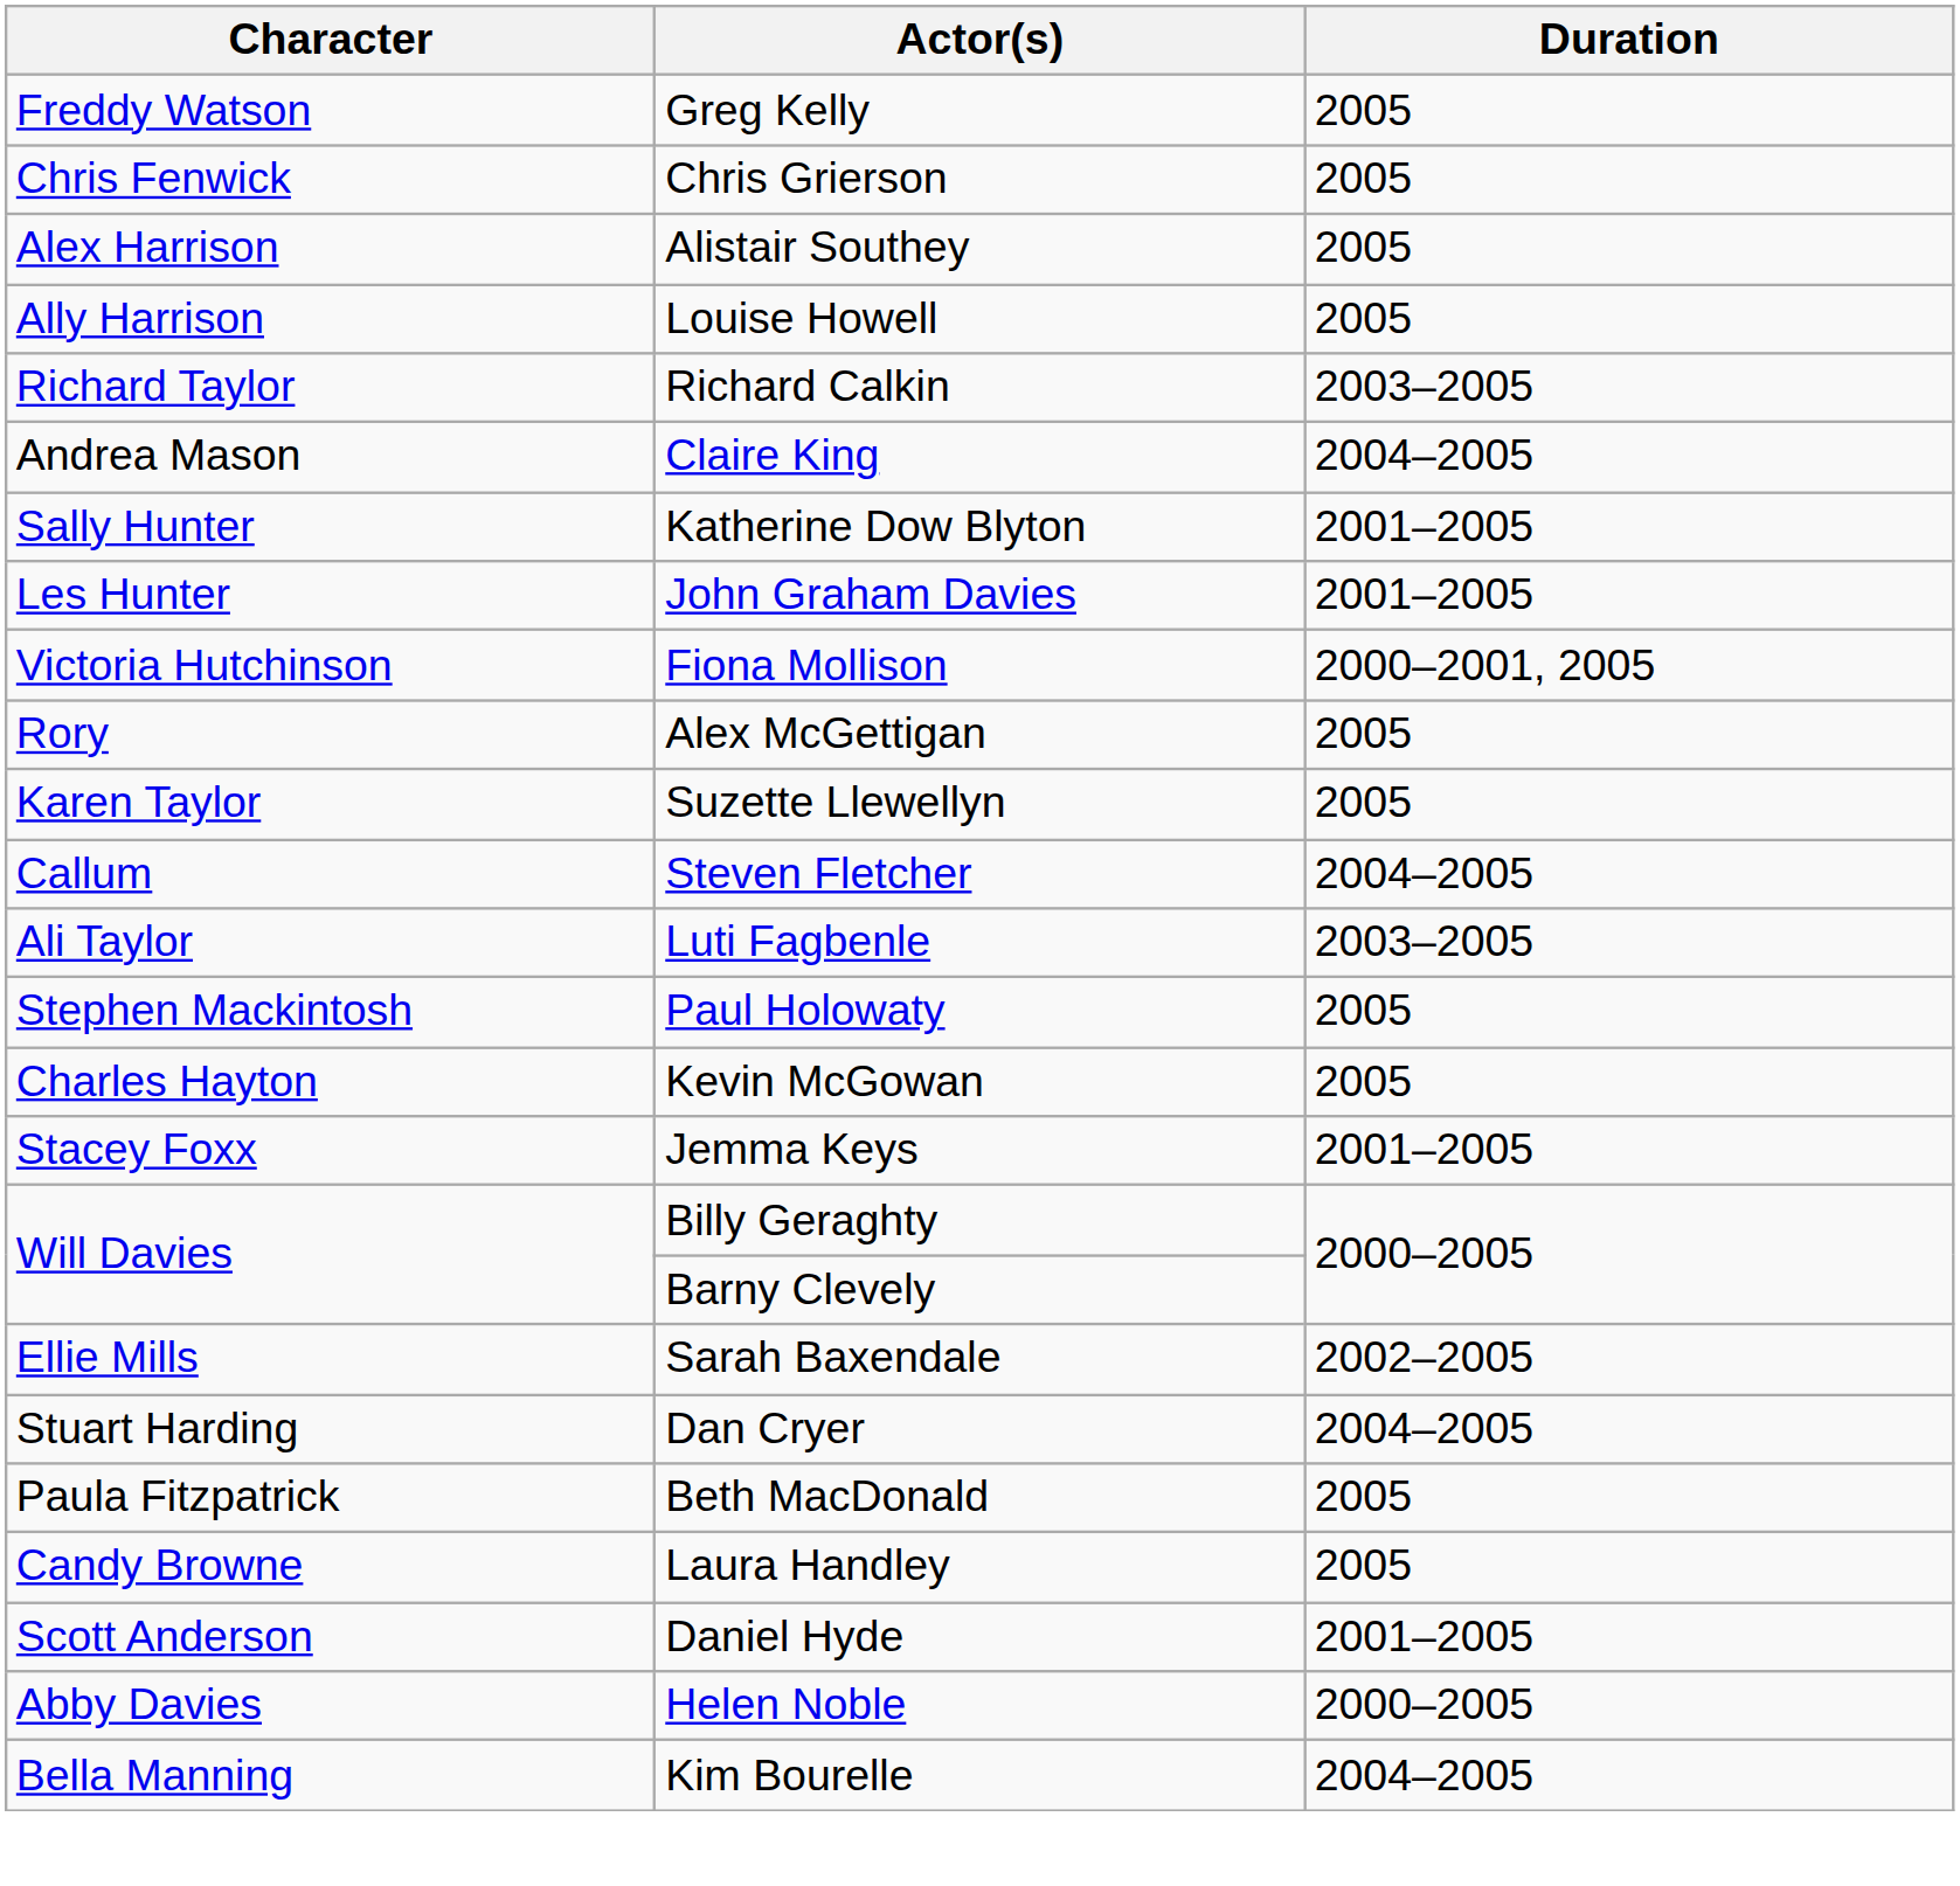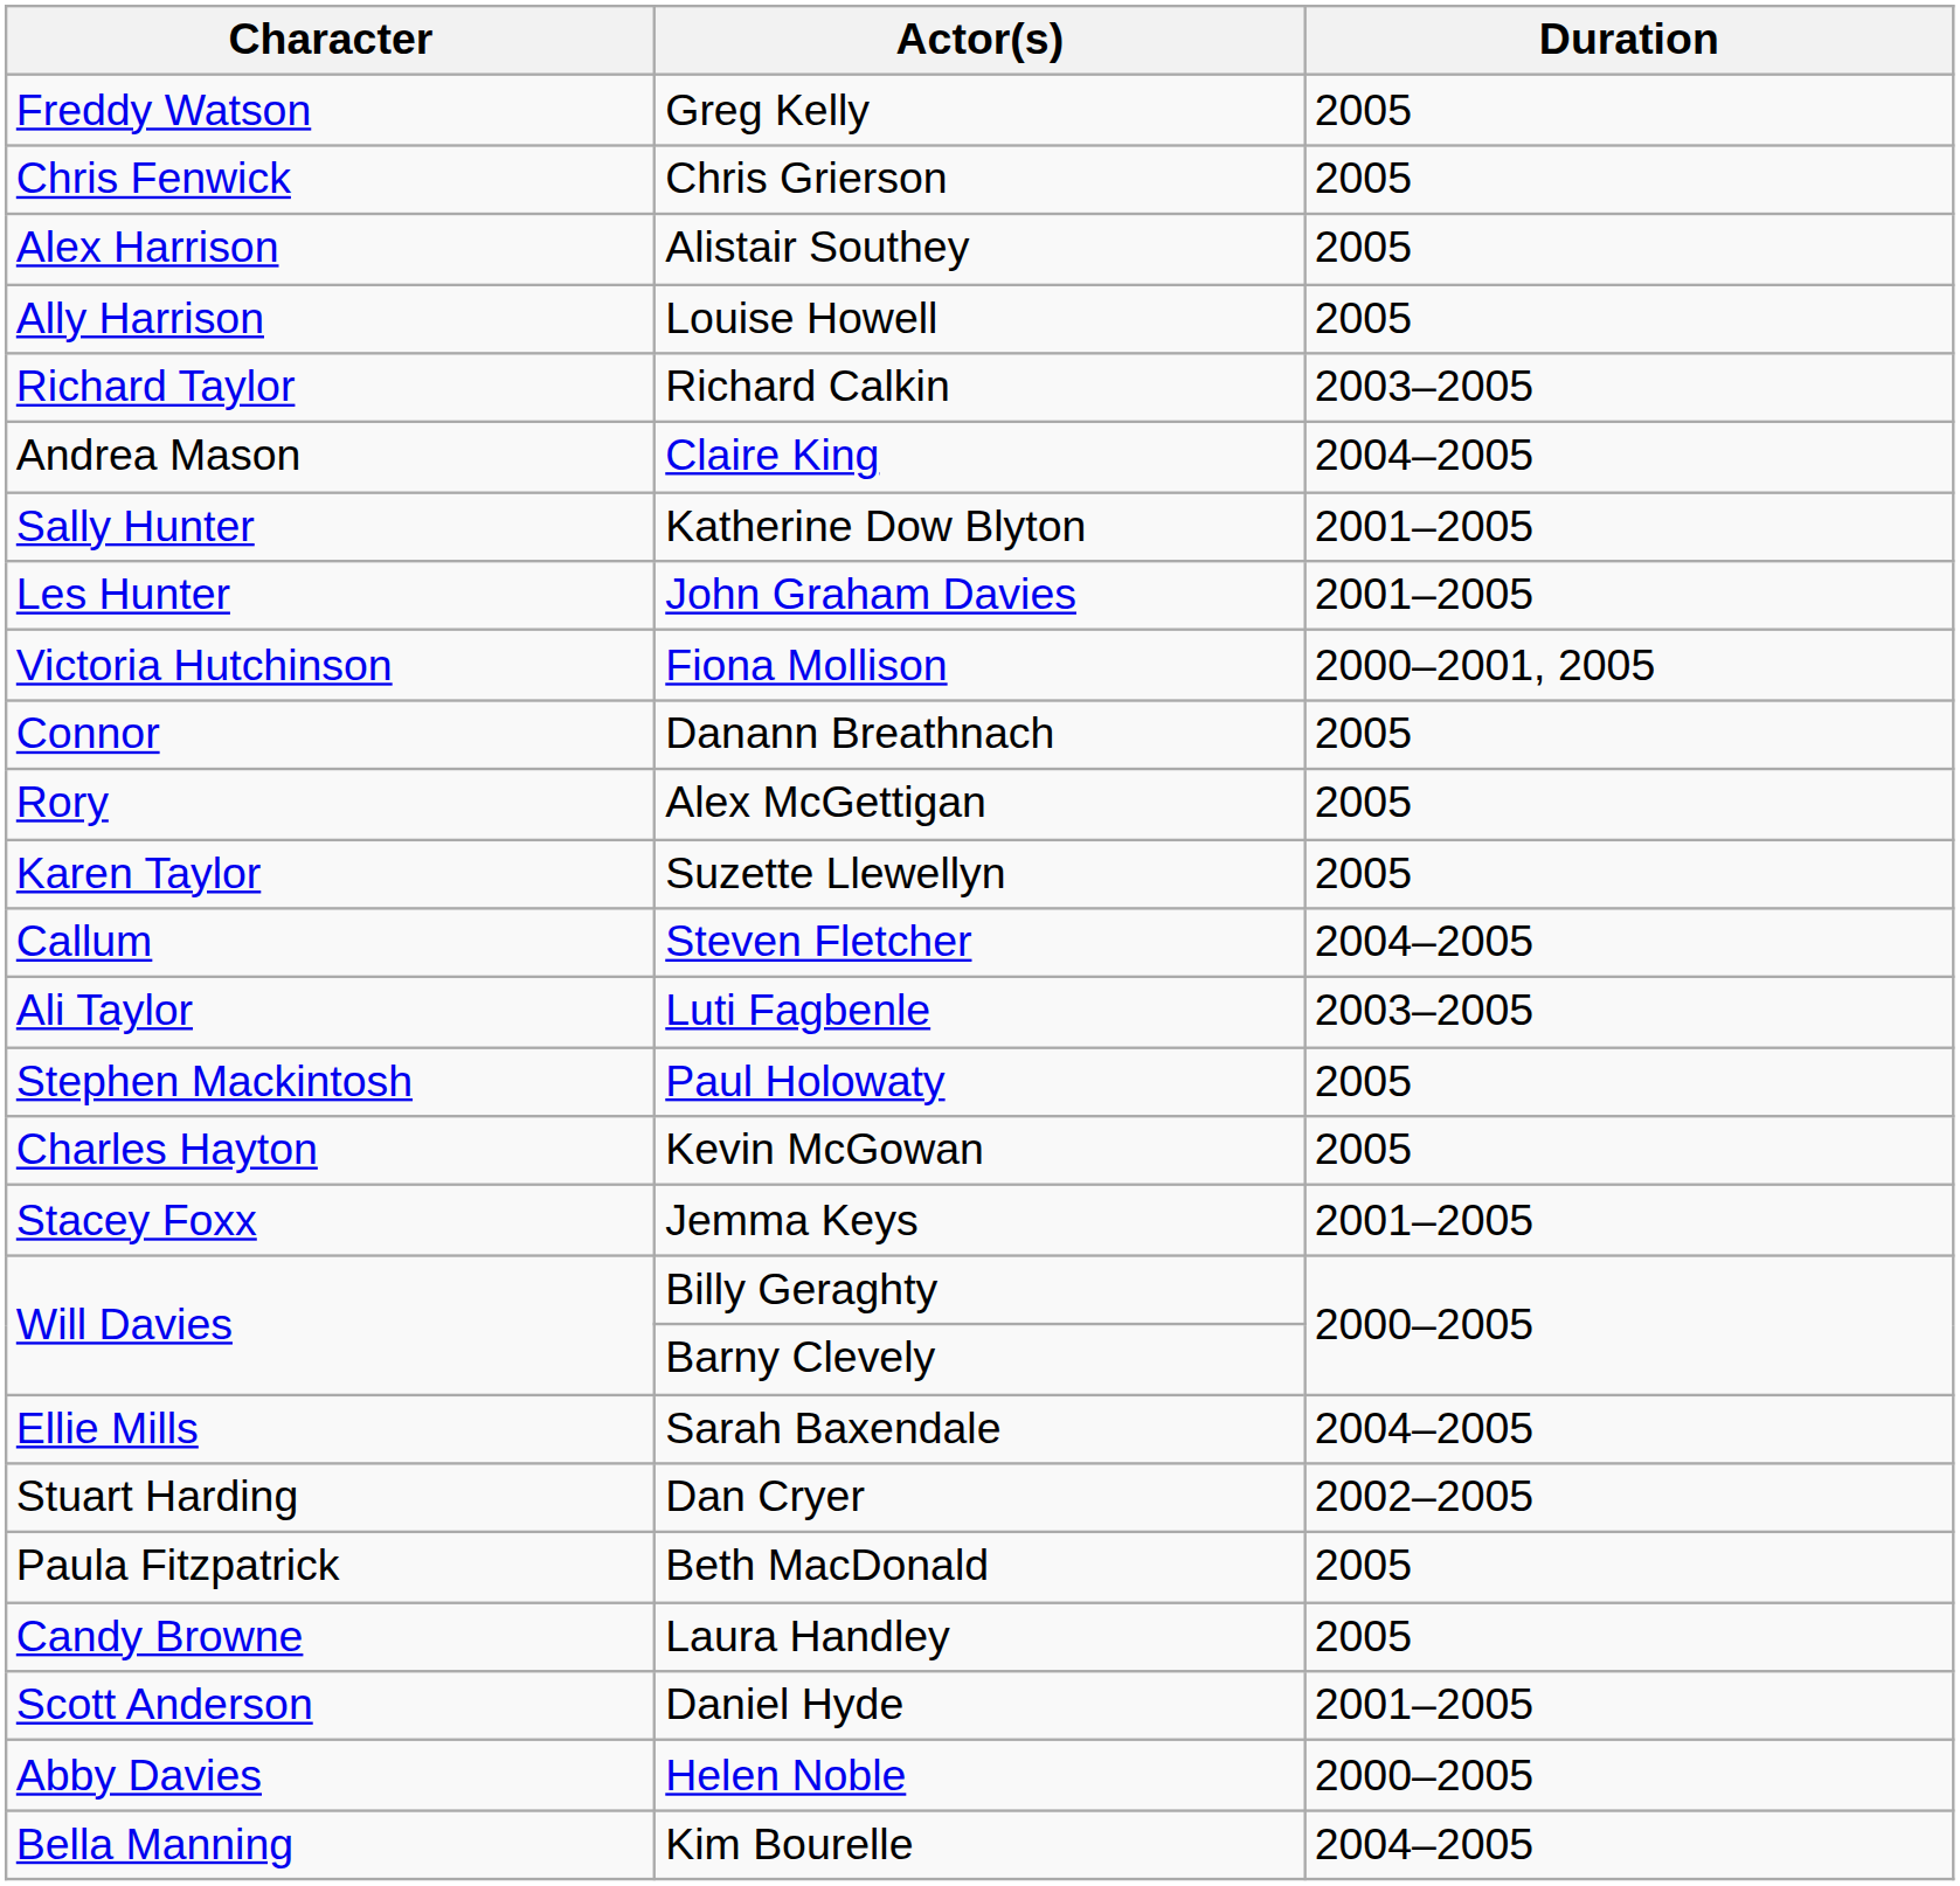+ row: Connor | Danann Breathnach | 2005
Sarah Baxendale | Duration: 2002–2005 -> 2004–2005
Dan Cryer | Duration: 2004–2005 -> 2002–2005
